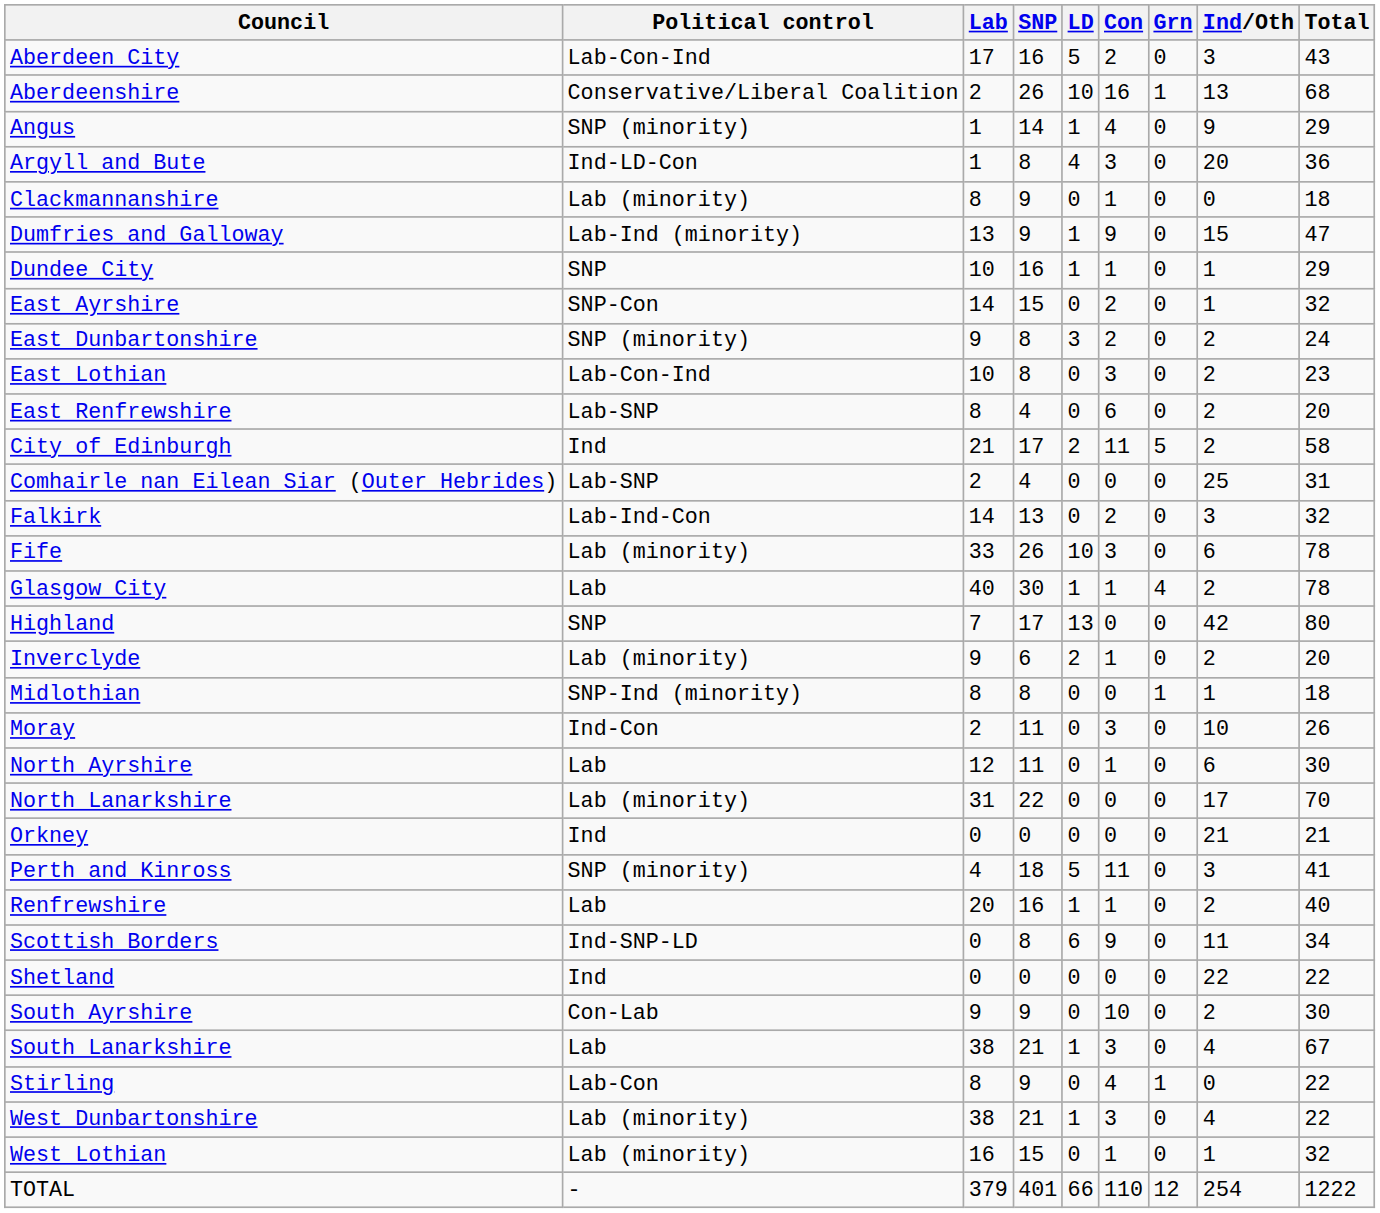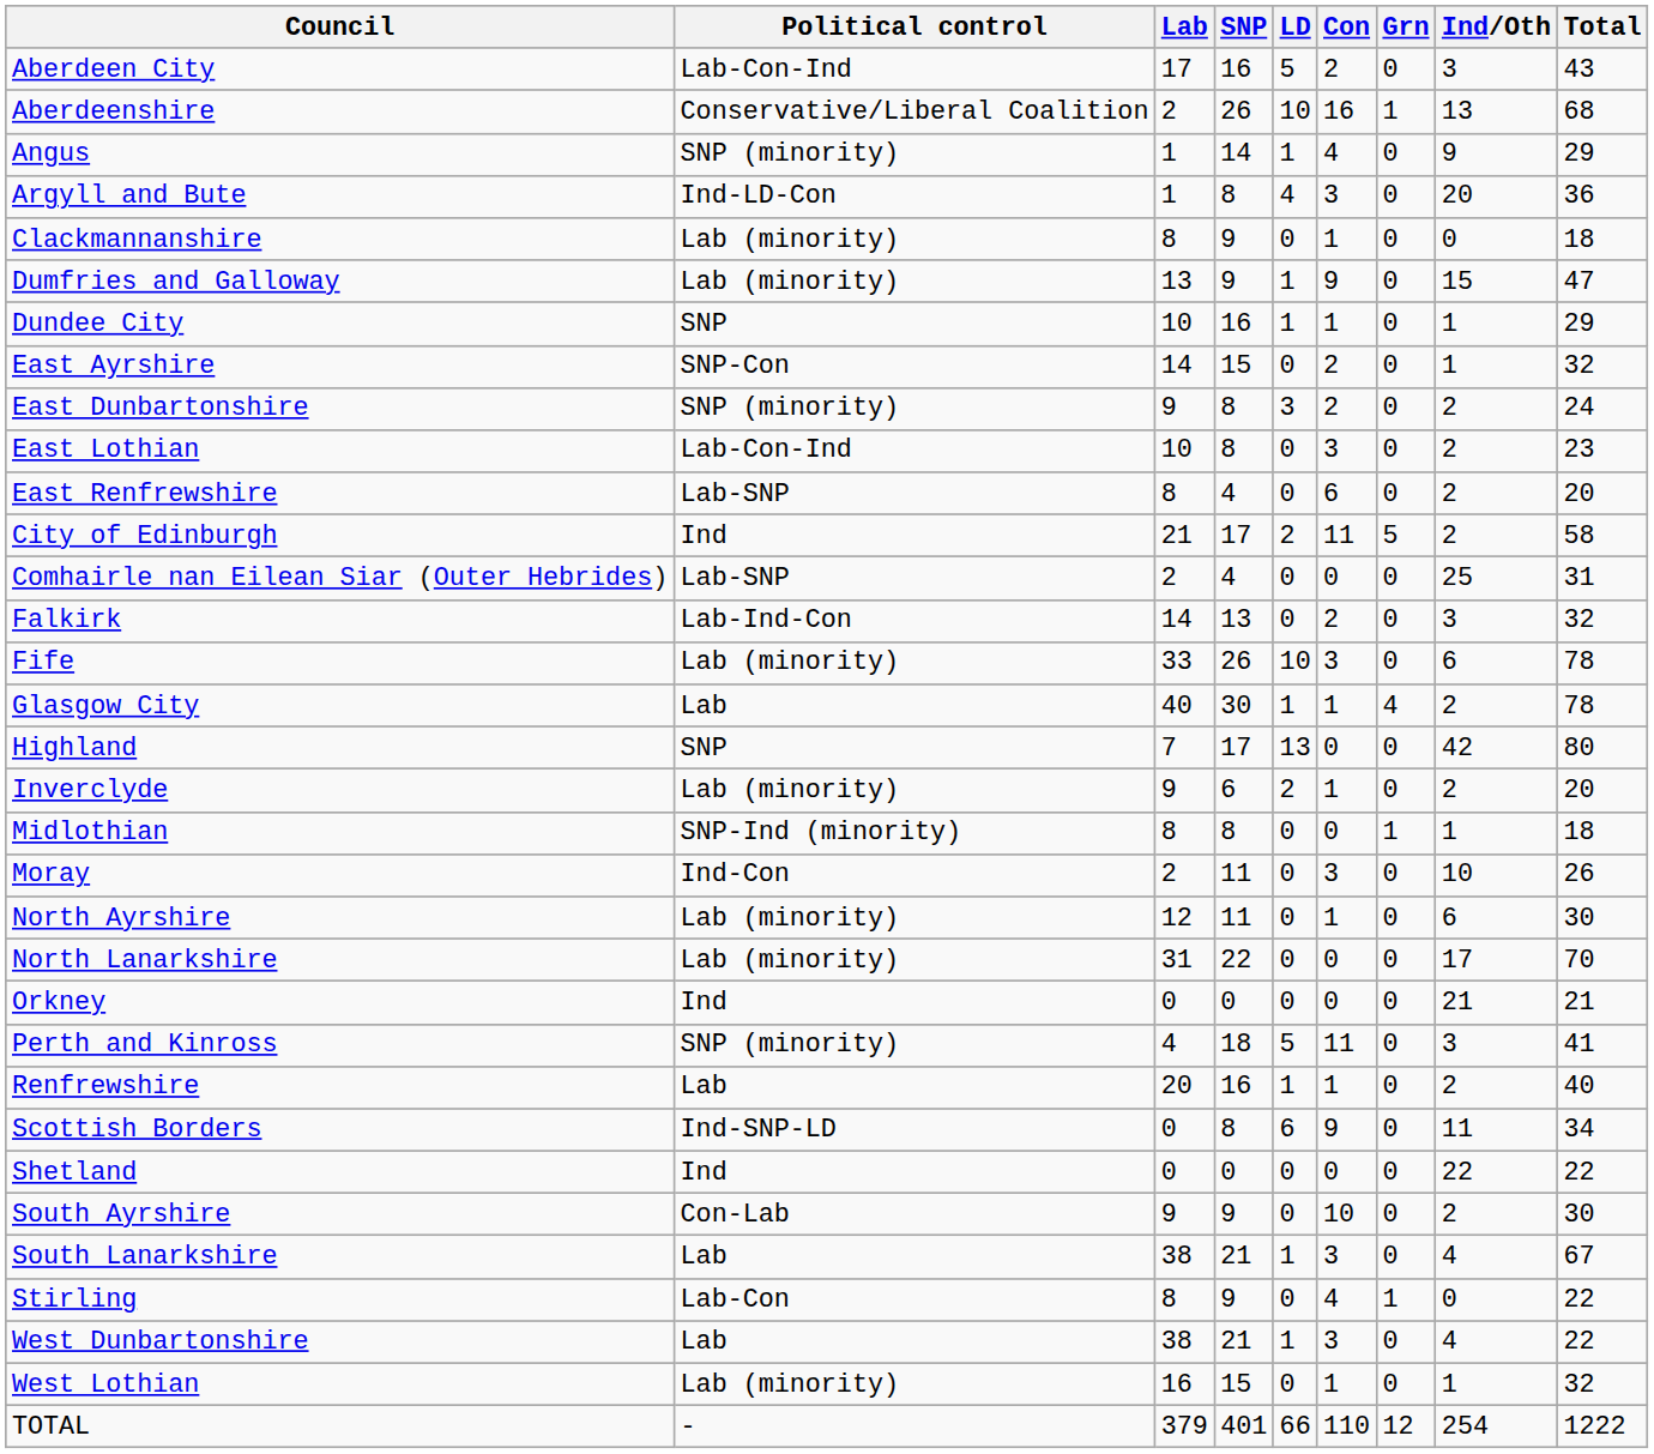Dumfries and Galloway | Political control: Lab-Ind (minority) -> Lab (minority)
North Ayrshire | Political control: Lab -> Lab (minority)
West Dunbartonshire | Political control: Lab (minority) -> Lab
